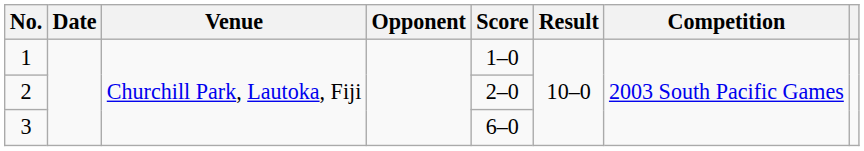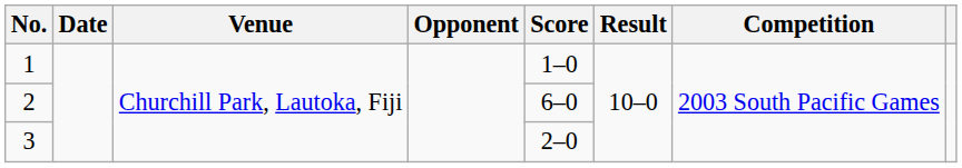2 | Score: 2–0 -> 6–0
3 | Score: 6–0 -> 2–0
